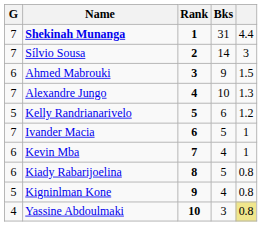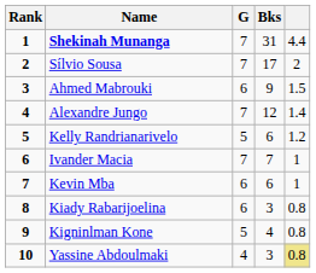columns swapped: Rank <-> G
Sílvio Sousa | Bks: 14 -> 17
Sílvio Sousa | column 5: 3 -> 2
Alexandre Jungo | Bks: 10 -> 12
Alexandre Jungo | column 5: 1.3 -> 1.4
Ivander Macia | Bks: 5 -> 7
Kevin Mba | Bks: 4 -> 6
Kiady Rabarijoelina | Bks: 5 -> 3
